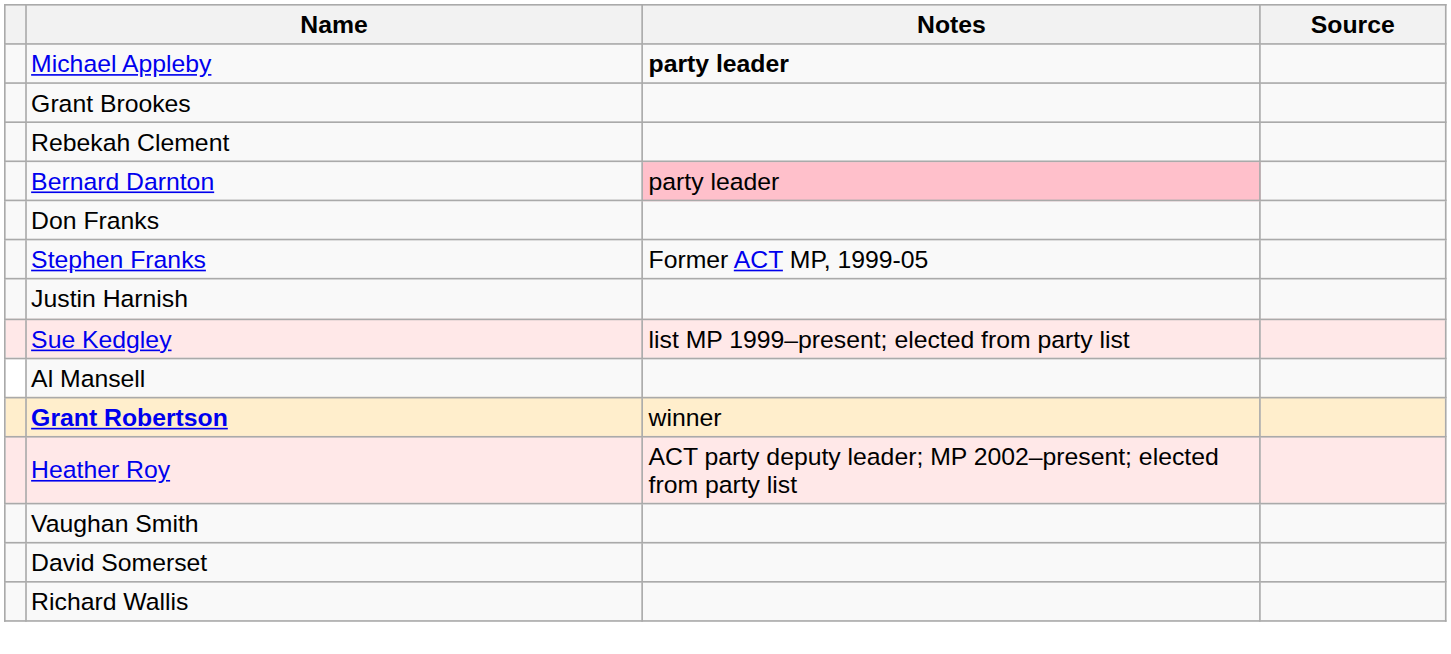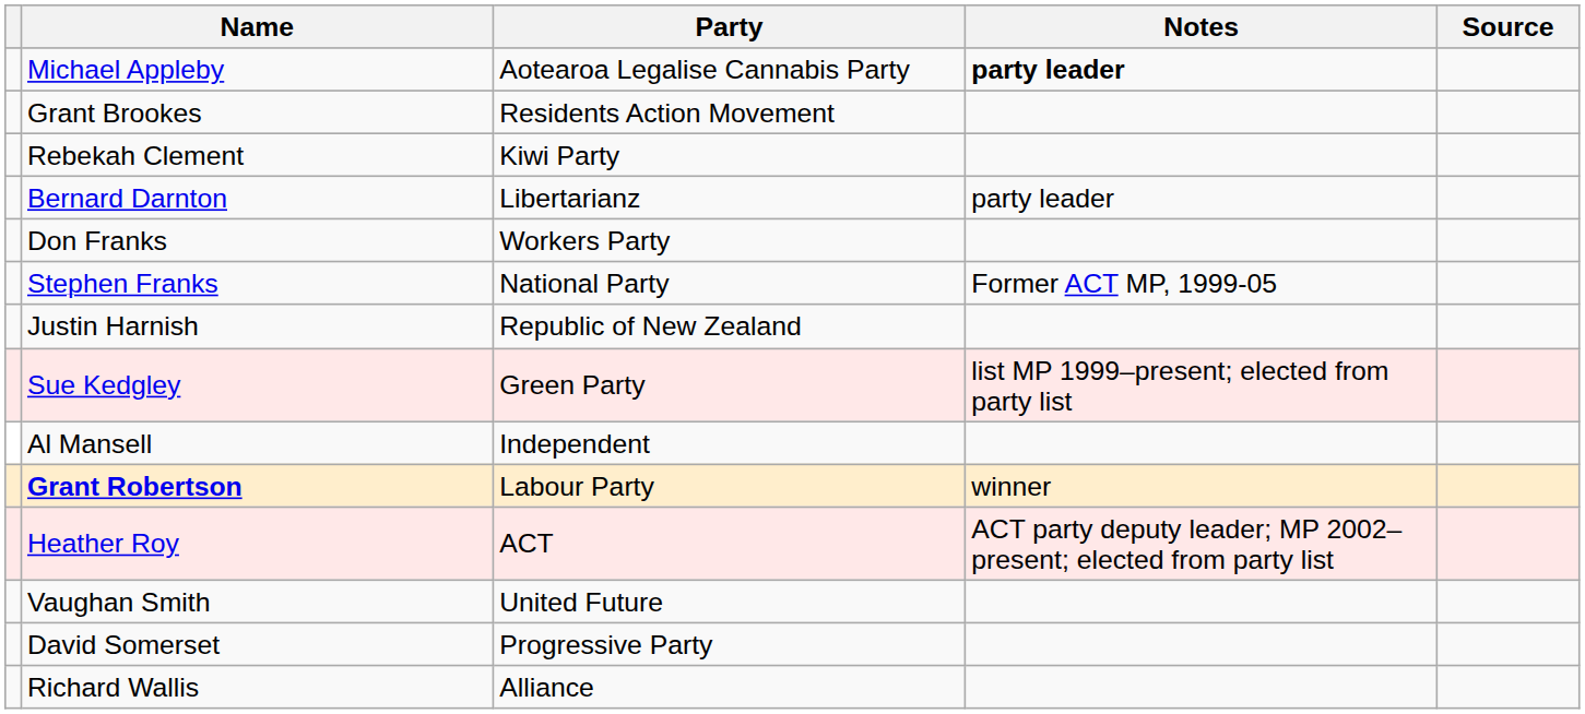+ column: Party | Aotearoa Legalise Cannabis Party | Residents Action Movement | Kiwi Party | Libertarianz | Workers Party | National Party | Republic of New Zealand | Green Party | Independent | Labour Party | ACT | United Future | Progressive Party | Alliance
Bernard Darnton | Notes: pink background -> no background
